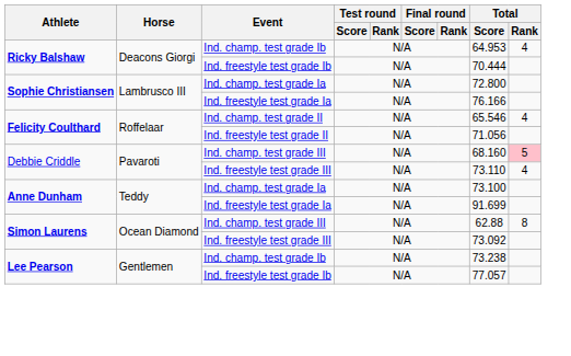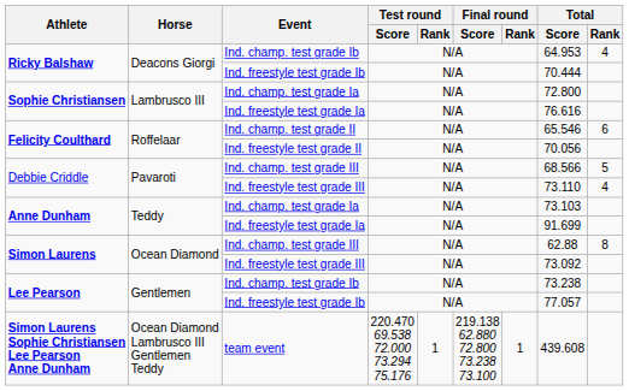Sophie Christiansen / Ind. freestyle test grade Ia | Total / Score: 76.166 -> 76.616
Ind. champ. test grade II | Total / Rank: 4 -> 6
Ind. freestyle test grade II | Total / Score: 71.056 -> 70.056
Debbie Criddle / Ind. champ. test grade III | Total / Score: 68.160 -> 68.566
Debbie Criddle / Ind. champ. test grade III | Total / Rank: pink background -> no background
Anne Dunham / Ind. champ. test grade Ia | Total / Score: 73.100 -> 73.103
+ row: Simon Laurens Sophie Christiansen Lee Pearson Anne Dunham | Ocean Diamond Lambrusco III Gentlemen Teddy | team event | 220.470 69.538 72.000 73.294 75.176 | 1 | 219.138 62.880 72.800 73.238 73.100 | 1 | 439.608
